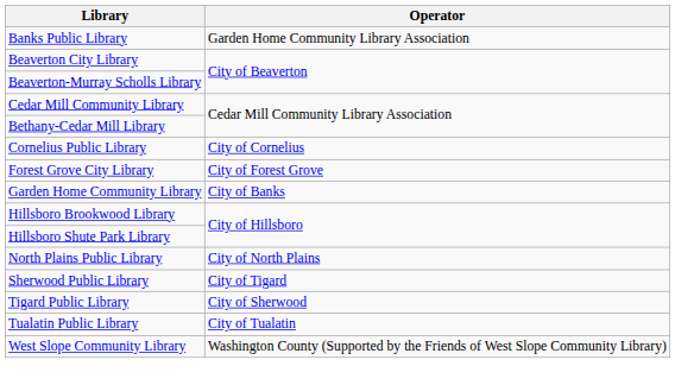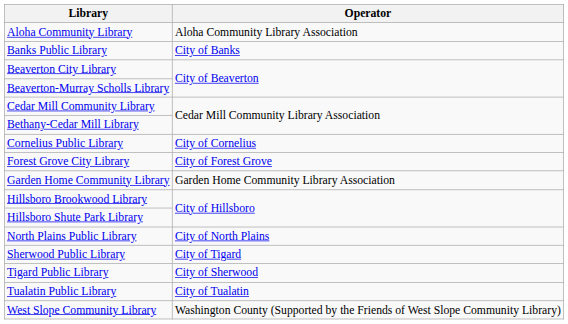+ row: Aloha Community Library | Aloha Community Library Association
Banks Public Library | Operator: Garden Home Community Library Association -> City of Banks
Garden Home Community Library | Operator: City of Banks -> Garden Home Community Library Association
